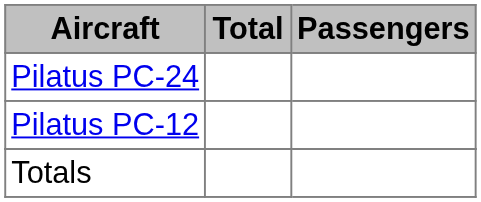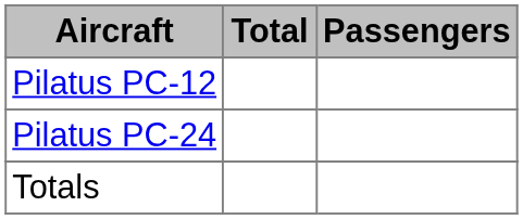rows swapped: Pilatus PC-12 <-> Pilatus PC-24
